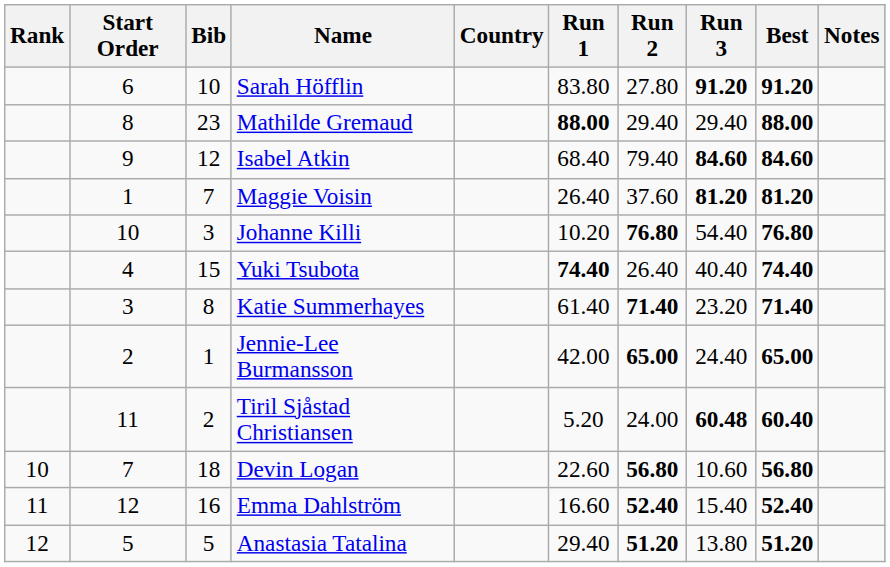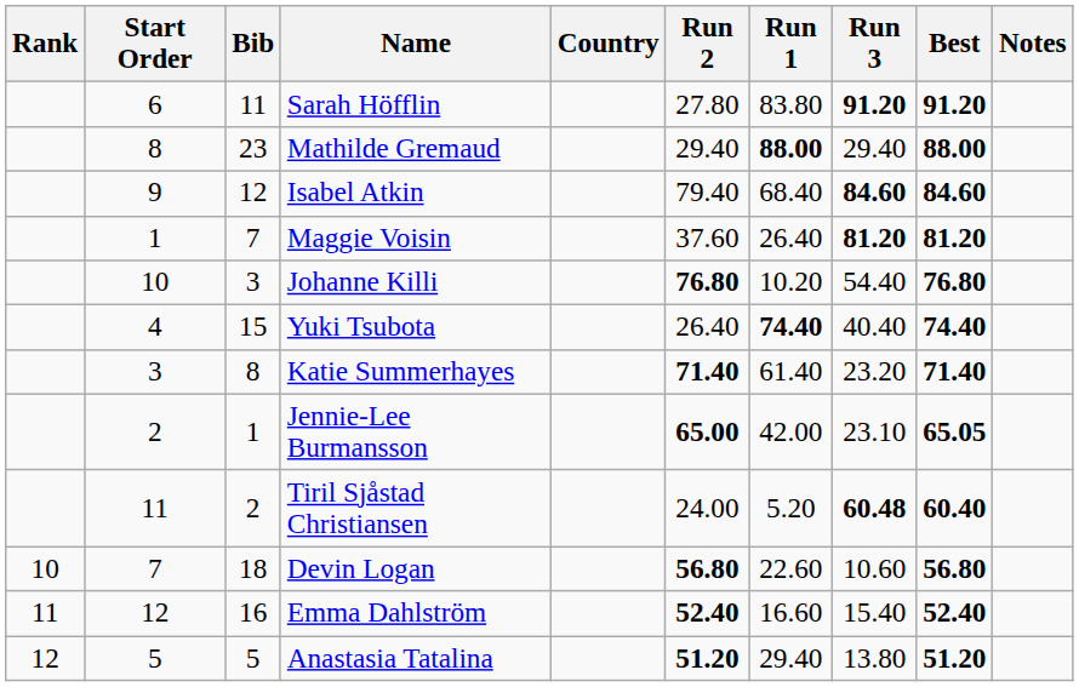columns swapped: Run 1 <-> Run 2
Sarah Höfflin | Bib: 10 -> 11
Jennie-Lee Burmansson | Run 3: 24.40 -> 23.10
Jennie-Lee Burmansson | Best: 65.00 -> 65.05
